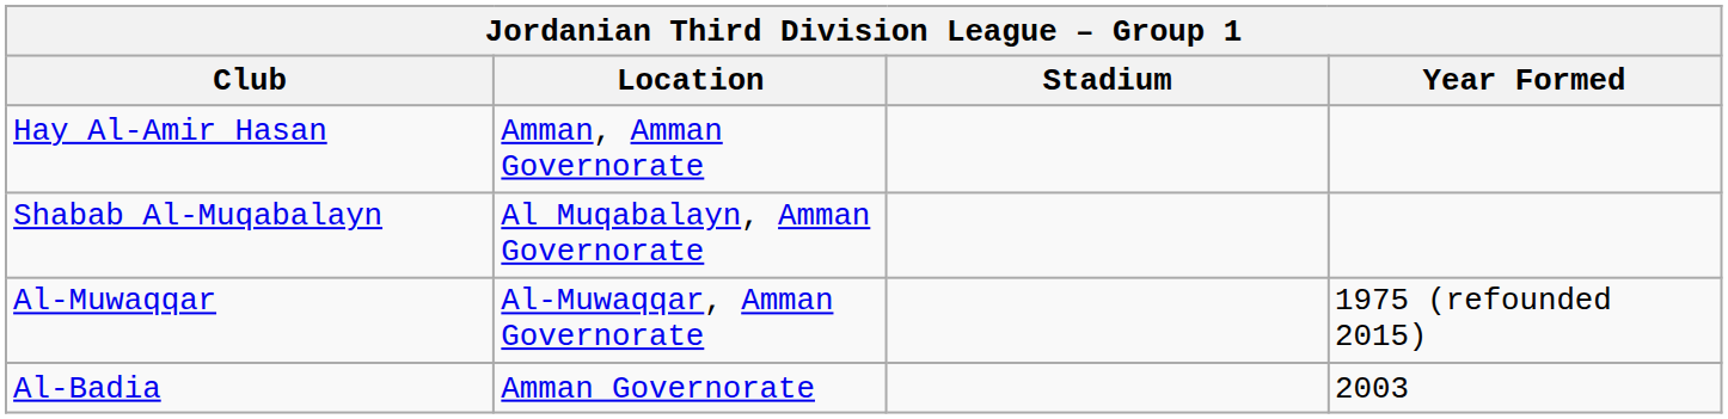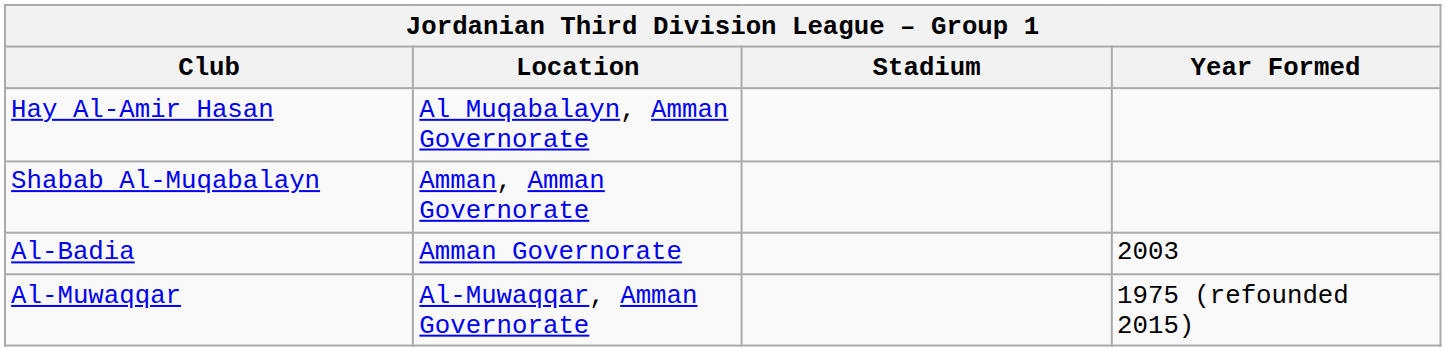Hay Al-Amir Hasan | Location: Amman, Amman Governorate -> Al Muqabalayn, Amman Governorate
Shabab Al-Muqabalayn | Location: Al Muqabalayn, Amman Governorate -> Amman, Amman Governorate
rows swapped: Al-Muwaqqar <-> Al-Badia
